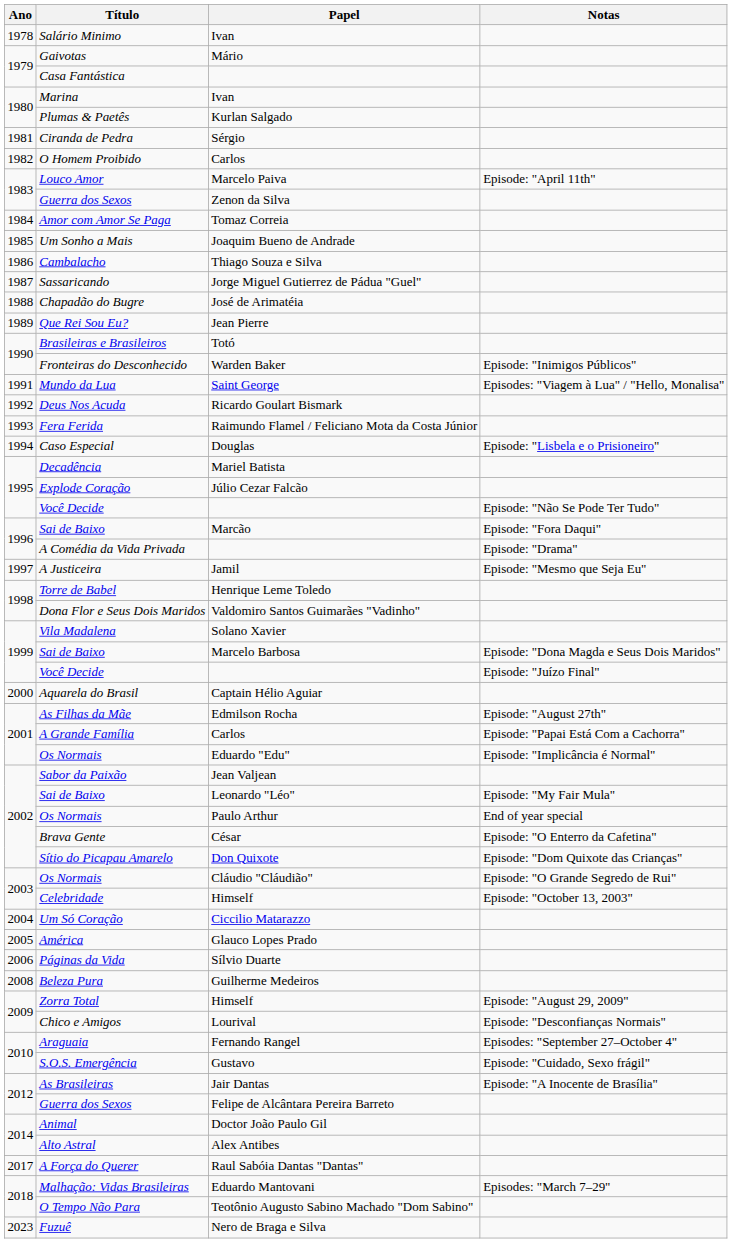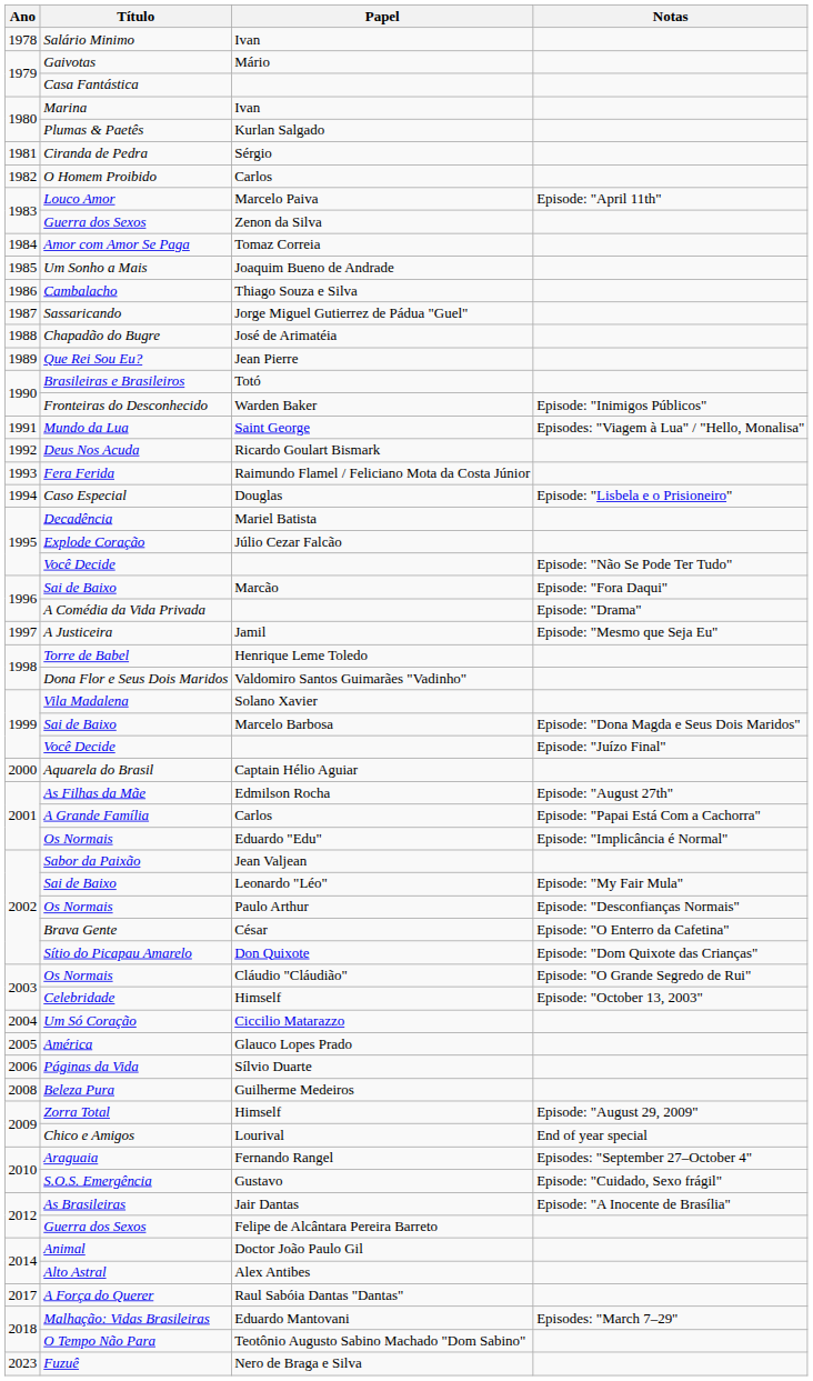2002 / Os Normais | Notas: End of year special -> Episode: "Desconfianças Normais"
Chico e Amigos | Notas: Episode: "Desconfianças Normais" -> End of year special
